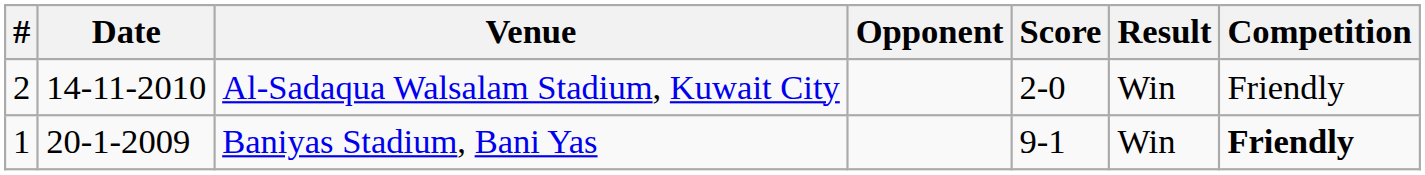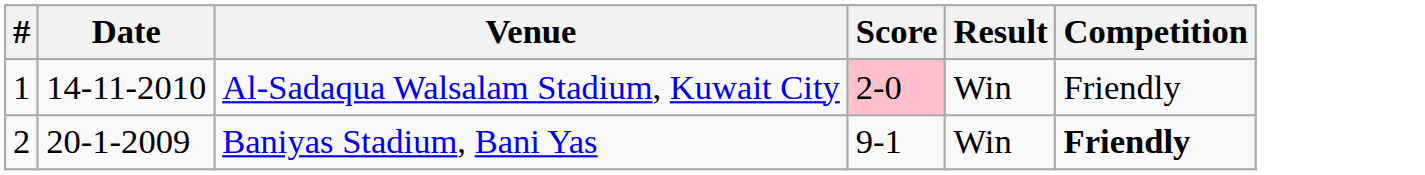- column: Opponent
Al-Sadaqua Walsalam Stadium, Kuwait City | #: 2 -> 1
Al-Sadaqua Walsalam Stadium, Kuwait City | Score: no background -> pink background
Baniyas Stadium, Bani Yas | #: 1 -> 2
